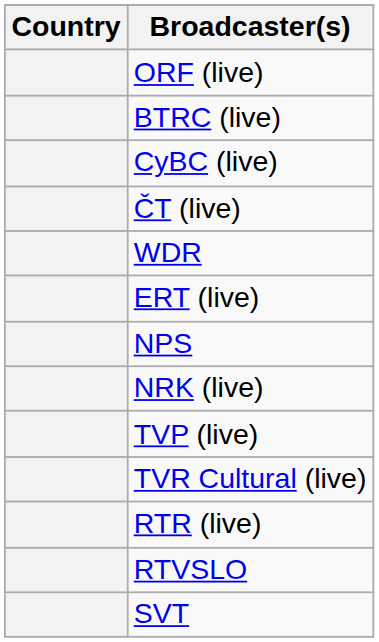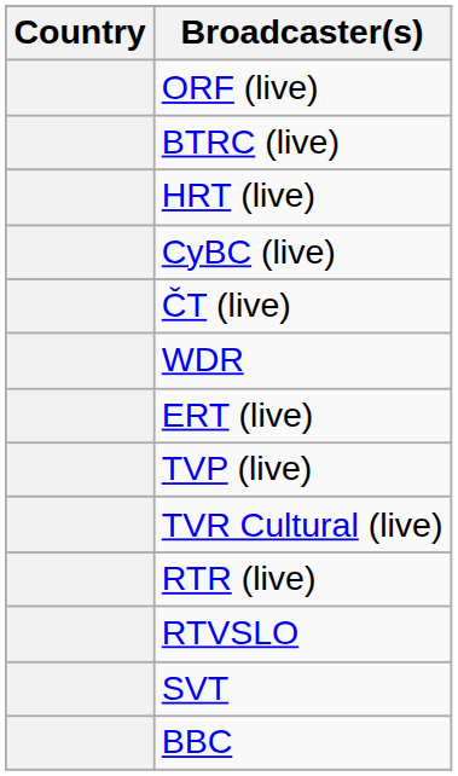+ row: HRT (live)
- row: NPS
- row: NRK (live)
+ row: BBC
